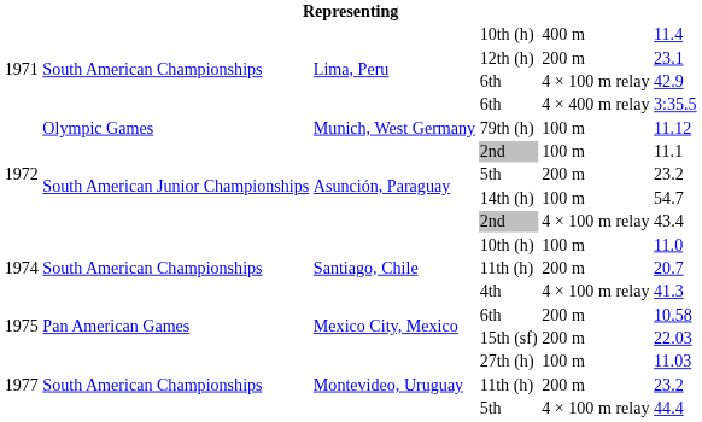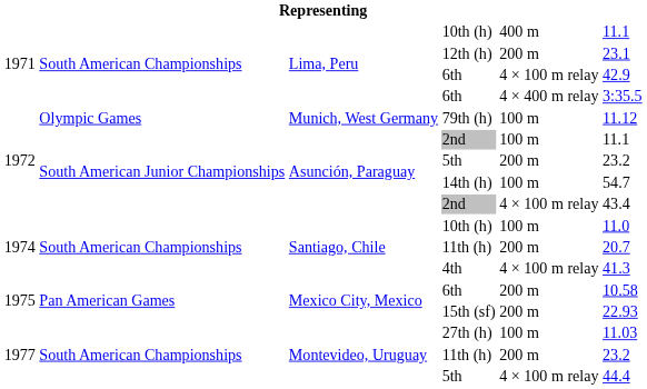Lima, Peru / 10th (h) | column 6: 11.4 -> 11.1
15th (sf) | column 6: 22.03 -> 22.93
